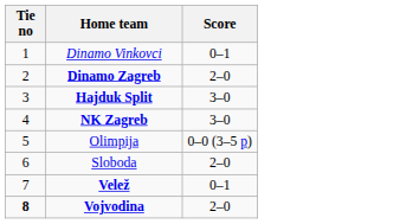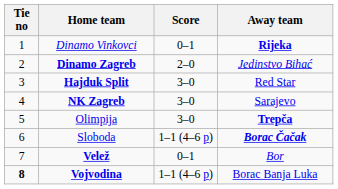+ column: Away team | Rijeka | Jedinstvo Bihać | Red Star | Sarajevo | Trepča | Borac Čačak | Bor | Borac Banja Luka
Olimpija | Score: 0–0 (3–5 p) -> 3–0
Sloboda | Score: 2–0 -> 1–1 (4–6 p)
Vojvodina | Score: 2–0 -> 1–1 (4–6 p)
